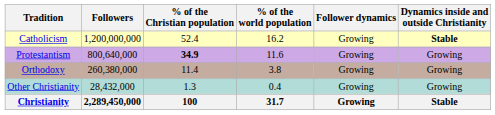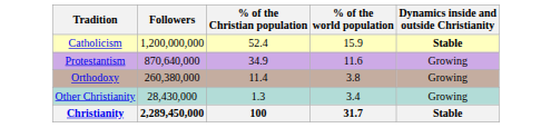- column: Follower dynamics | Growing | Growing | Growing | Growing | Growing
Catholicism | % of the world population: 16.2 -> 15.9
Protestantism | Followers: 800,640,000 -> 870,640,000
Protestantism | % of the Christian population: bold -> normal
Other Christianity | Followers: 28,432,000 -> 28,430,000
Other Christianity | % of the world population: 0.4 -> 3.4
